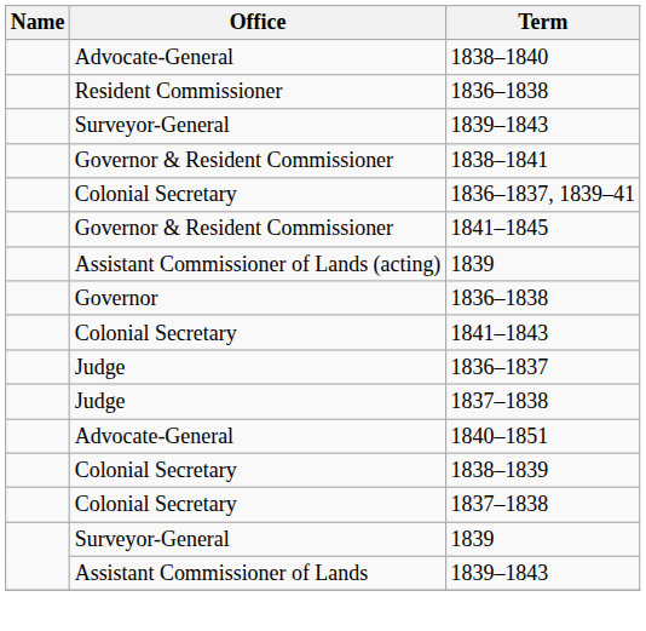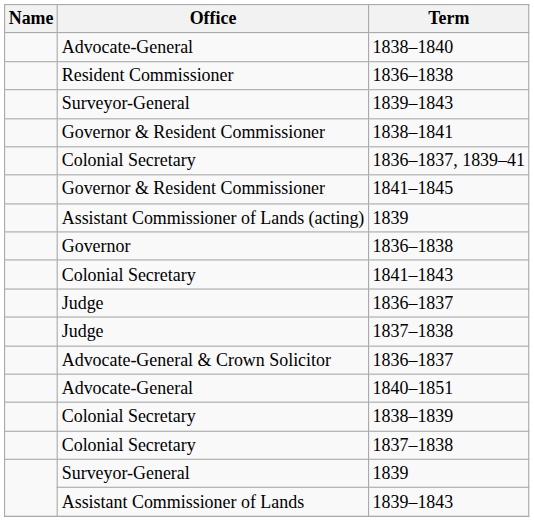+ row: Advocate-General & Crown Solicitor | 1836–1837
